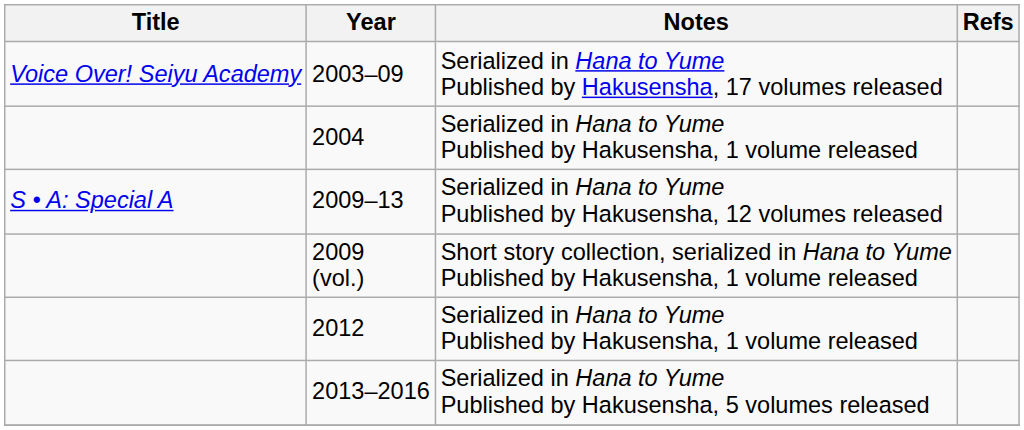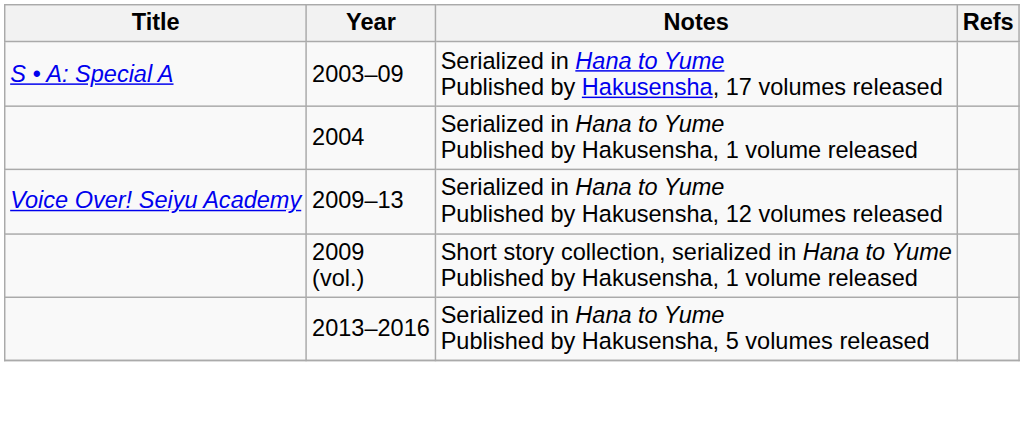2003–09 | Title: Voice Over! Seiyu Academy -> S • A: Special A
2009–13 | Title: S • A: Special A -> Voice Over! Seiyu Academy
- row: 2012 | Serialized in Hana to Yume Published by Hakusensha, 1 volume released
